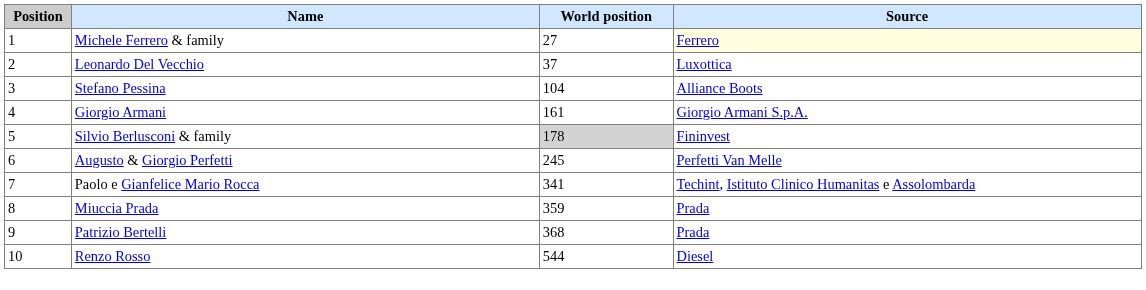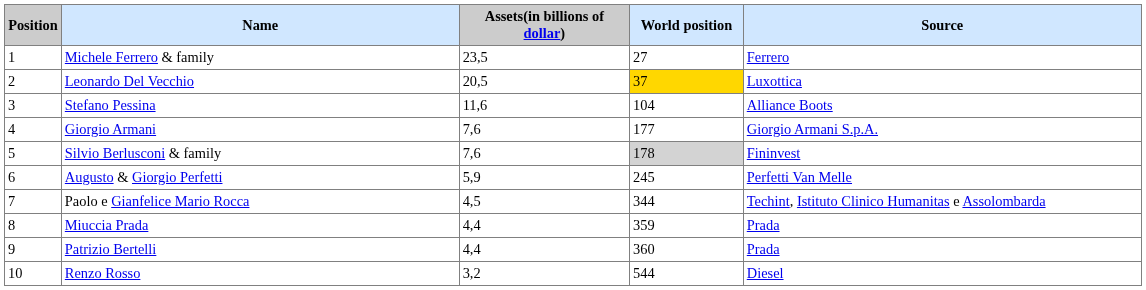+ column: Assets(in billions of dollar) | 23,5 | 20,5 | 11,6 | 7,6 | 7,6 | 5,9 | 4,5 | 4,4 | 4,4 | 3,2
Michele Ferrero & family | Source: lightyellow background -> no background
Leonardo Del Vecchio | World position: no background -> gold background
Giorgio Armani | World position: 161 -> 177
Paolo e Gianfelice Mario Rocca | World position: 341 -> 344
Patrizio Bertelli | World position: 368 -> 360
